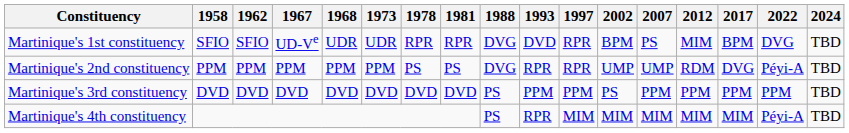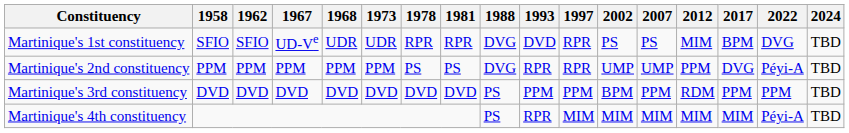Martinique's 1st constituency | 2002: BPM -> PS
Martinique's 2nd constituency | 2012: RDM -> PPM
Martinique's 3rd constituency | 2002: PS -> BPM
Martinique's 3rd constituency | 2012: PPM -> RDM
